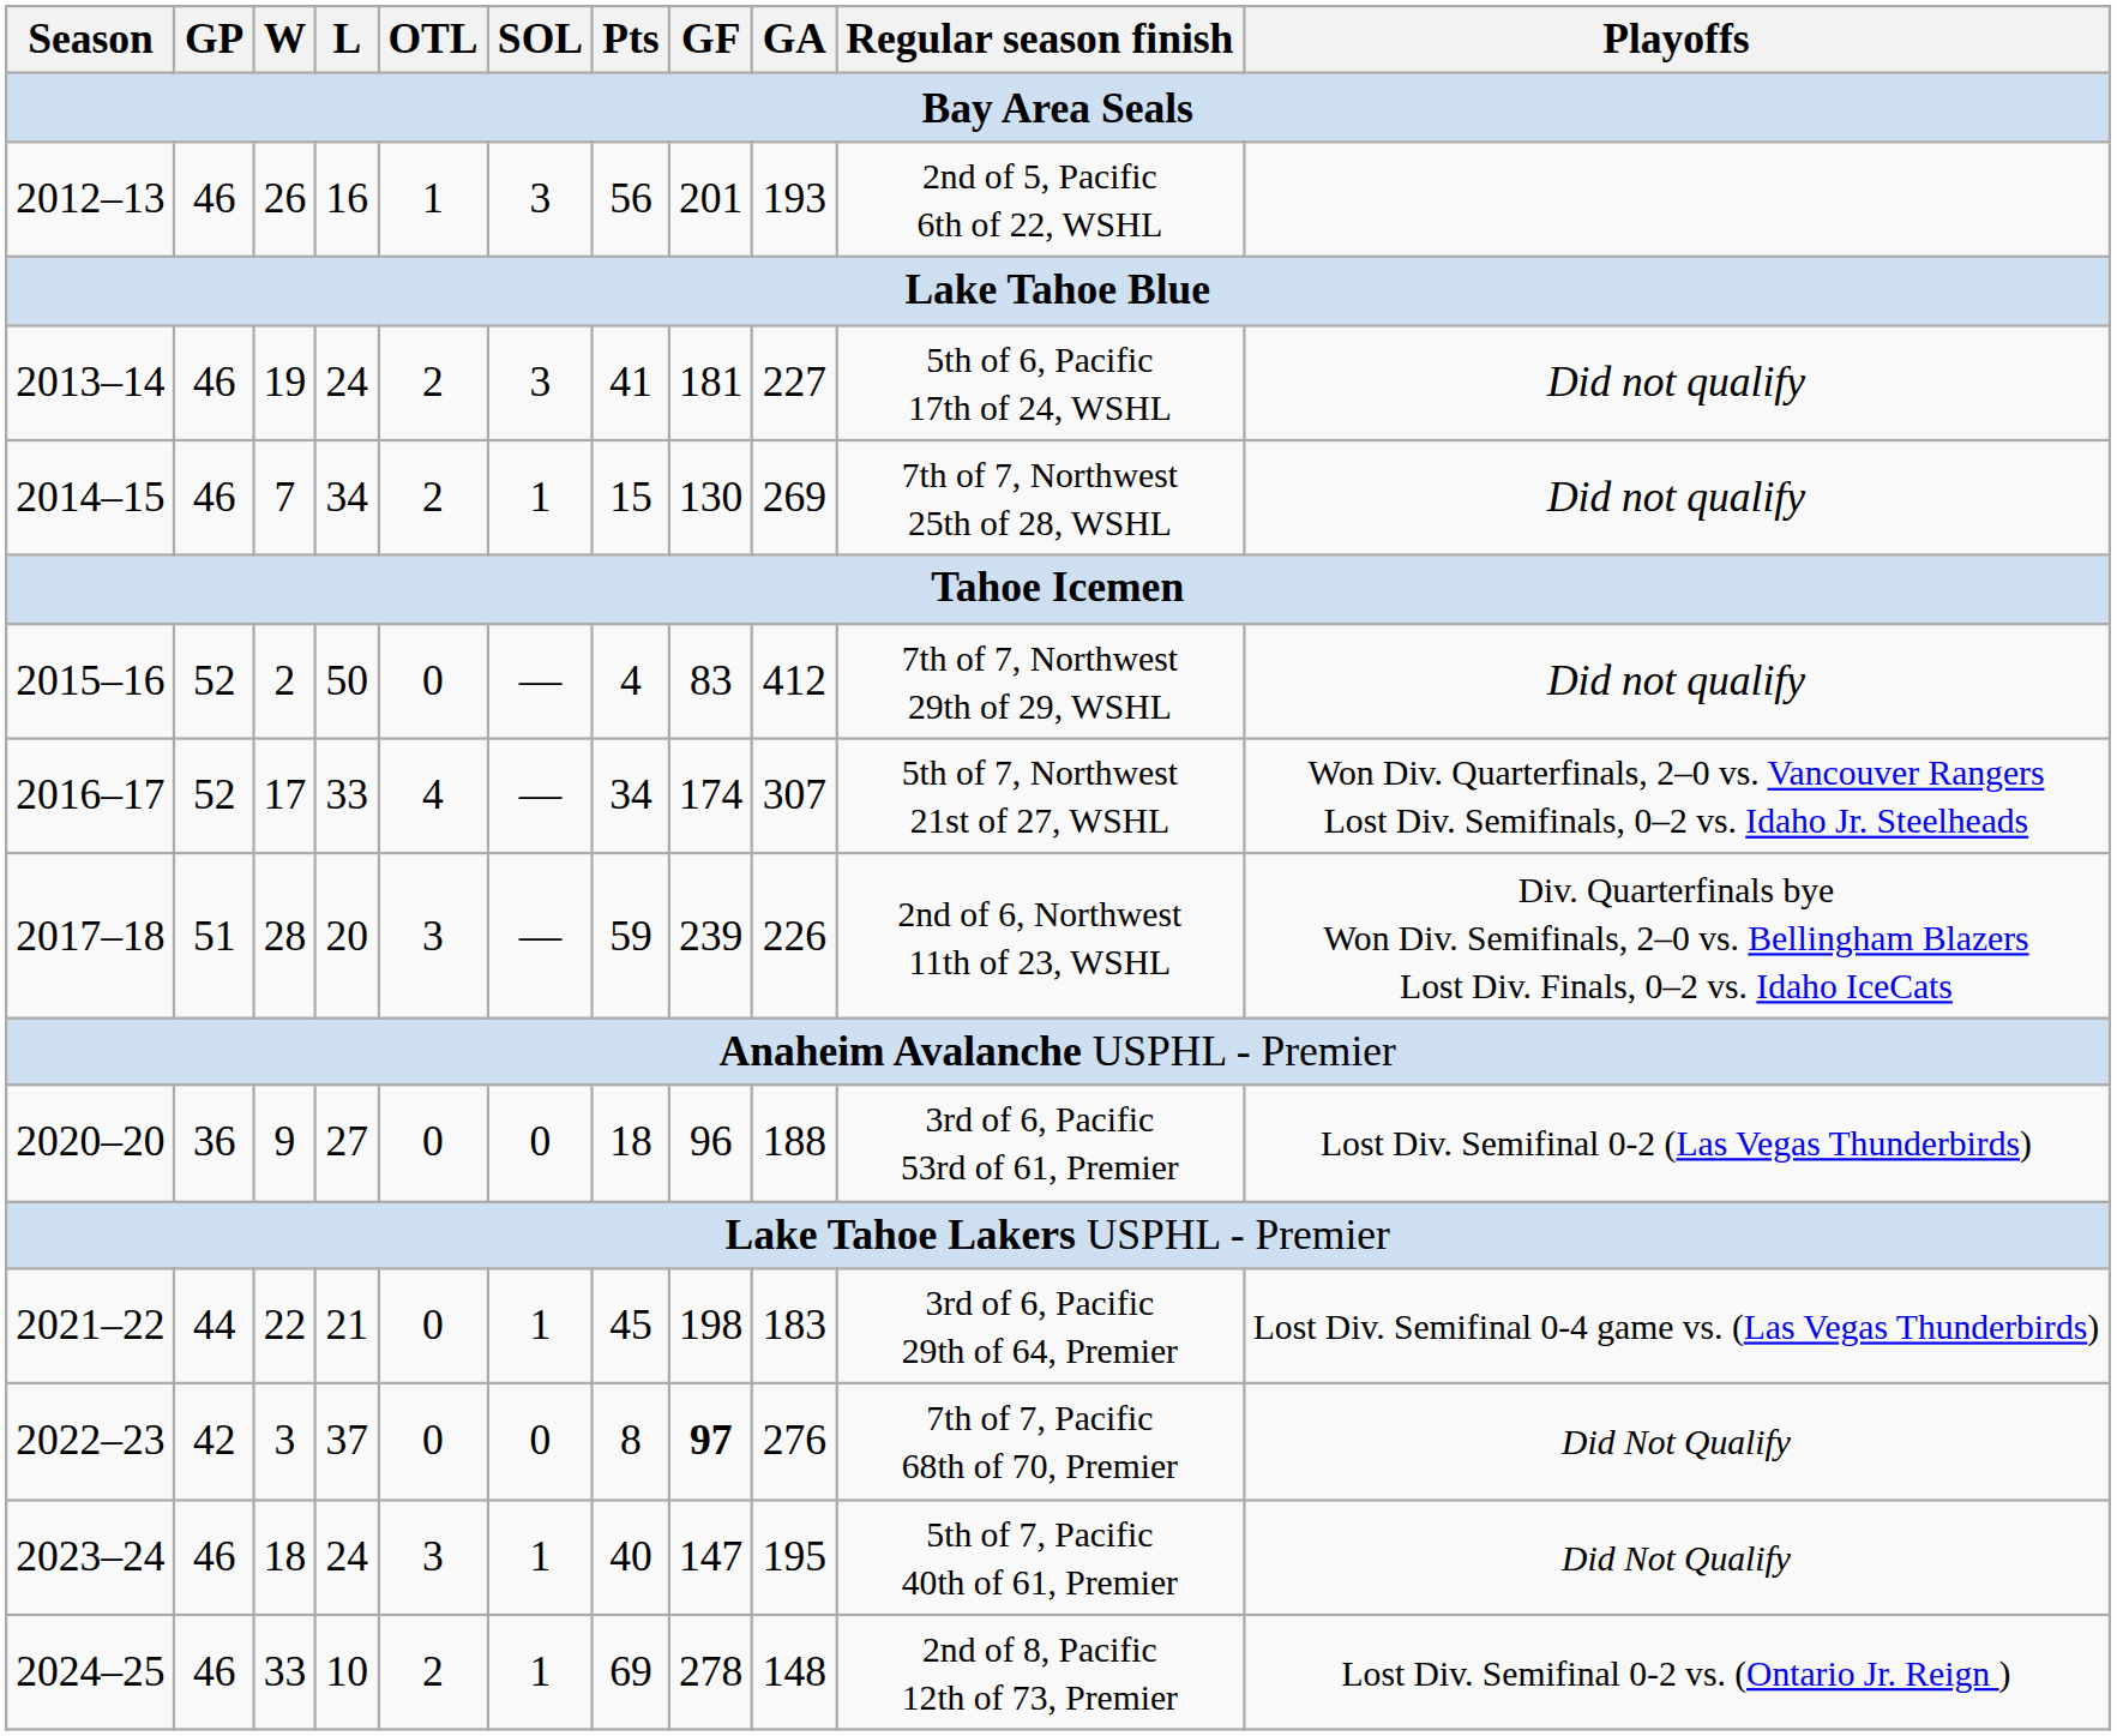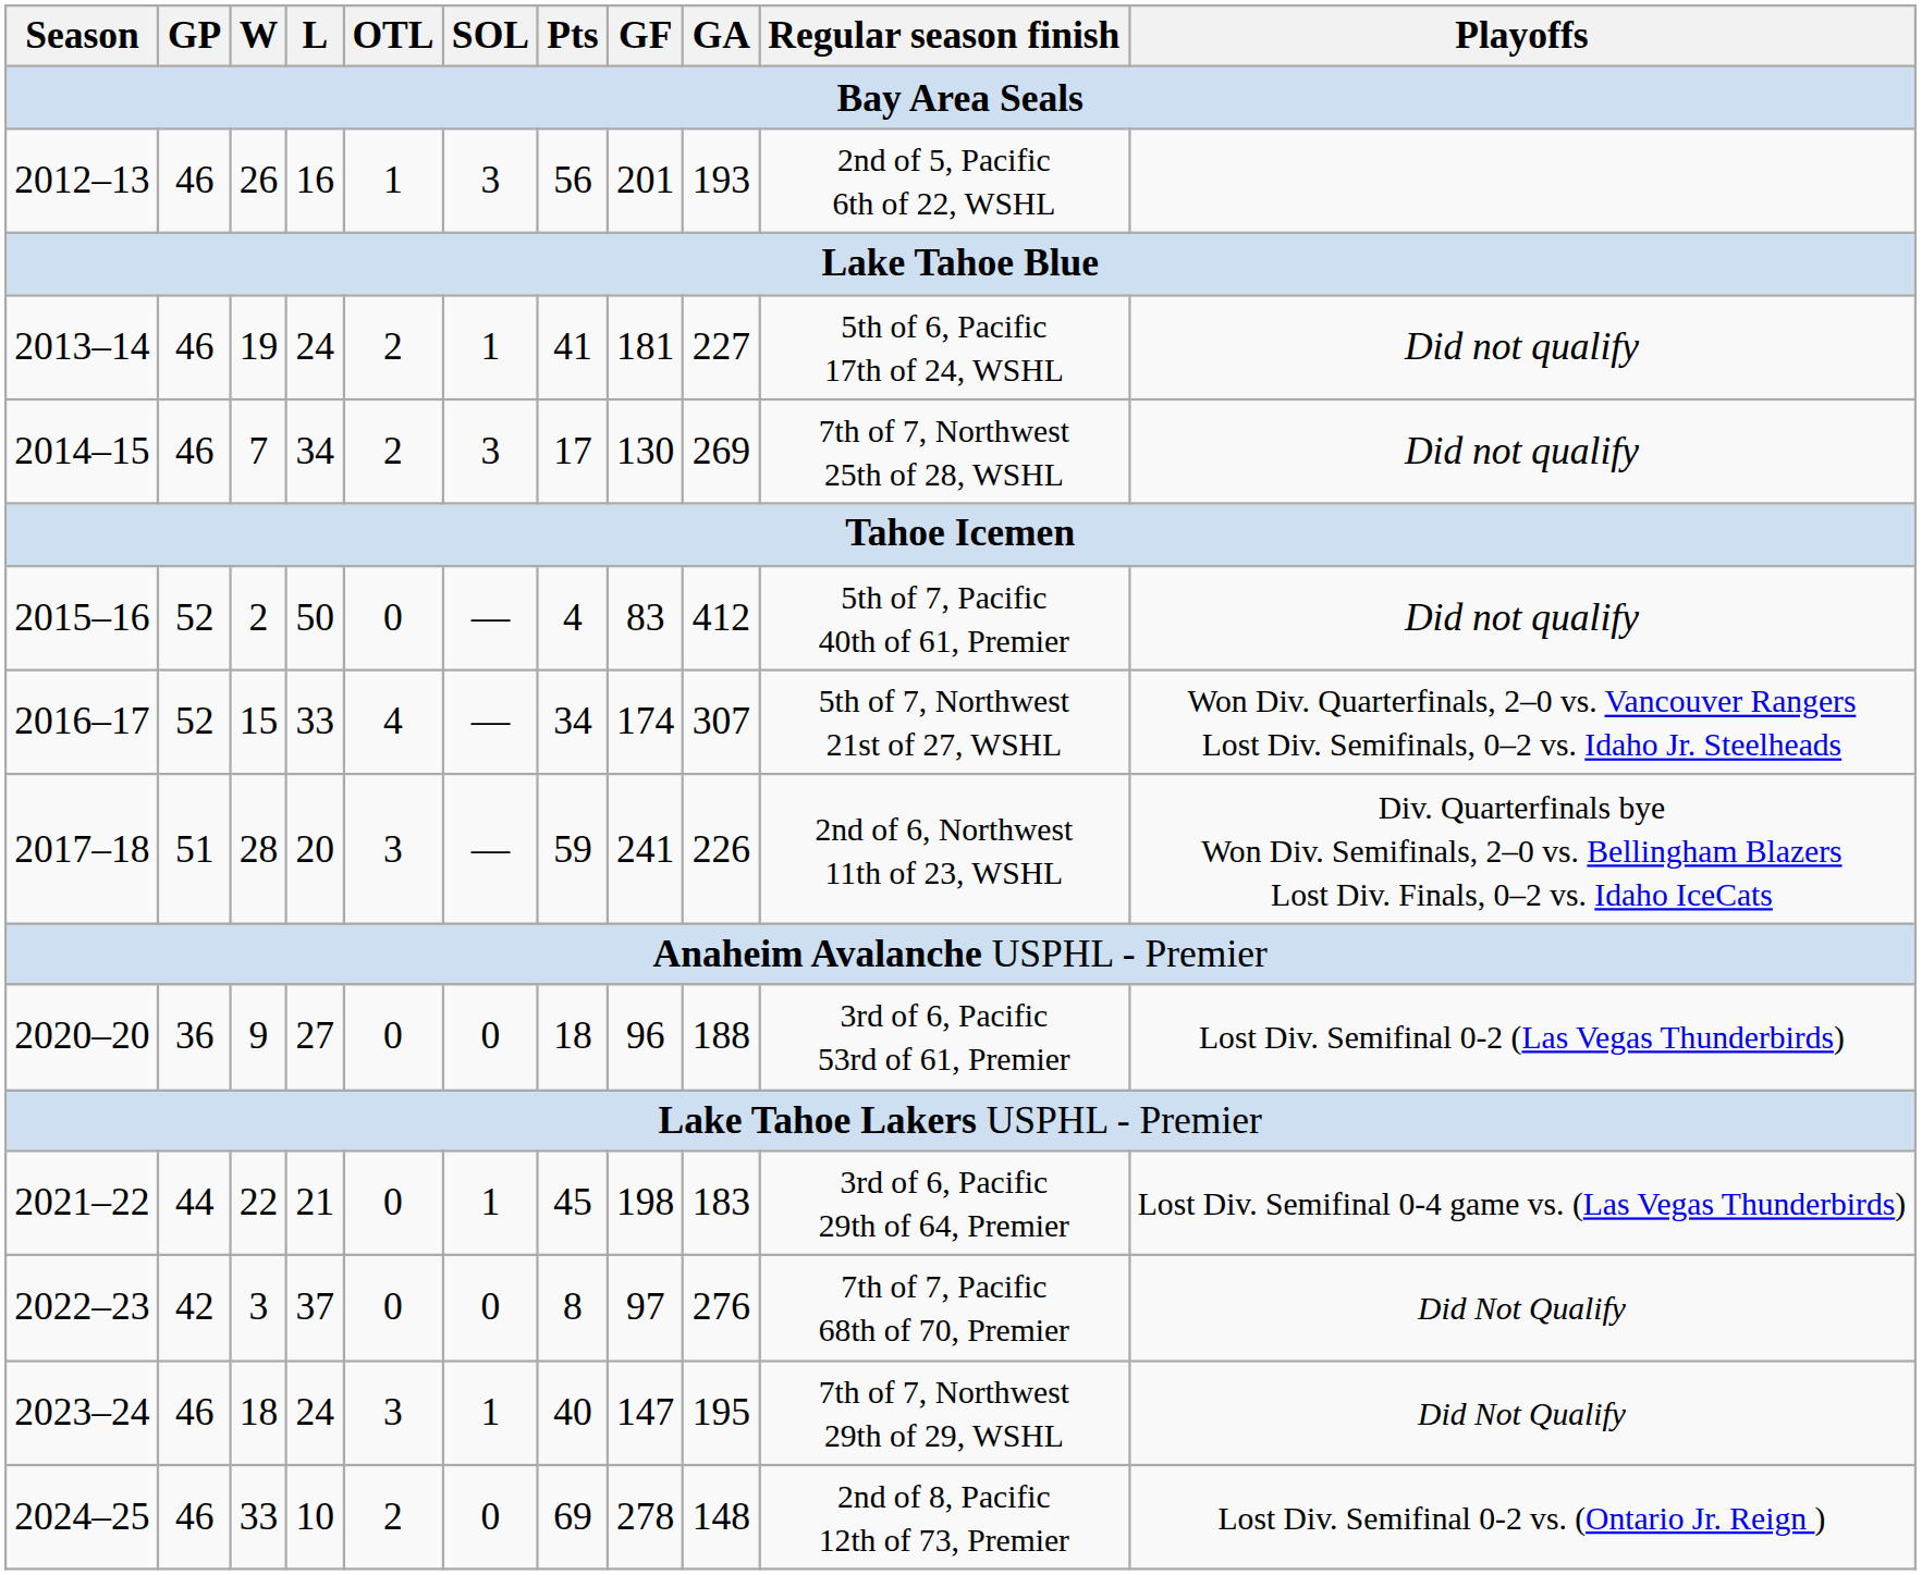2013–14 | SOL: 3 -> 1
2014–15 | SOL: 1 -> 3
2014–15 | Pts: 15 -> 17
2015–16 | Regular season finish: 7th of 7, Northwest 29th of 29, WSHL -> 5th of 7, Pacific 40th of 61, Premier
2016–17 | W: 17 -> 15
2017–18 | GF: 239 -> 241
2022–23 | GF: bold -> normal
2023–24 | Regular season finish: 5th of 7, Pacific 40th of 61, Premier -> 7th of 7, Northwest 29th of 29, WSHL
2024–25 | SOL: 1 -> 0
